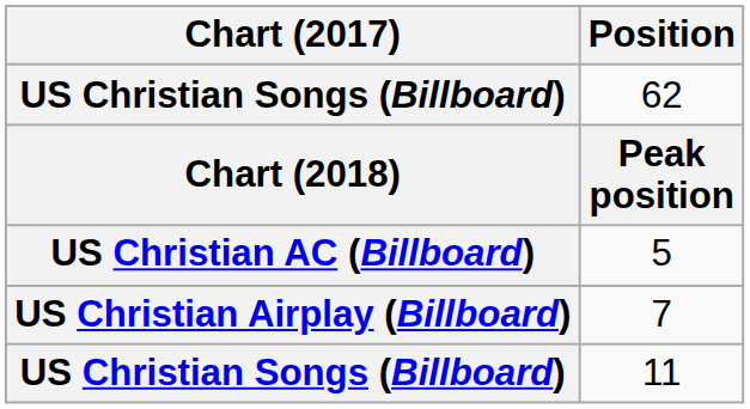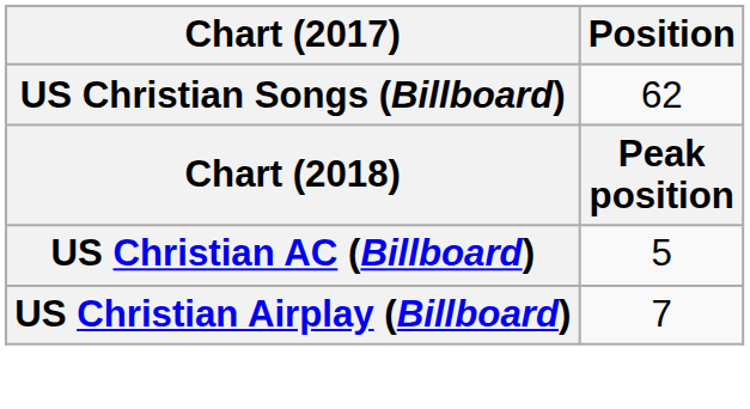- row: US Christian Songs (Billboard) | 11
